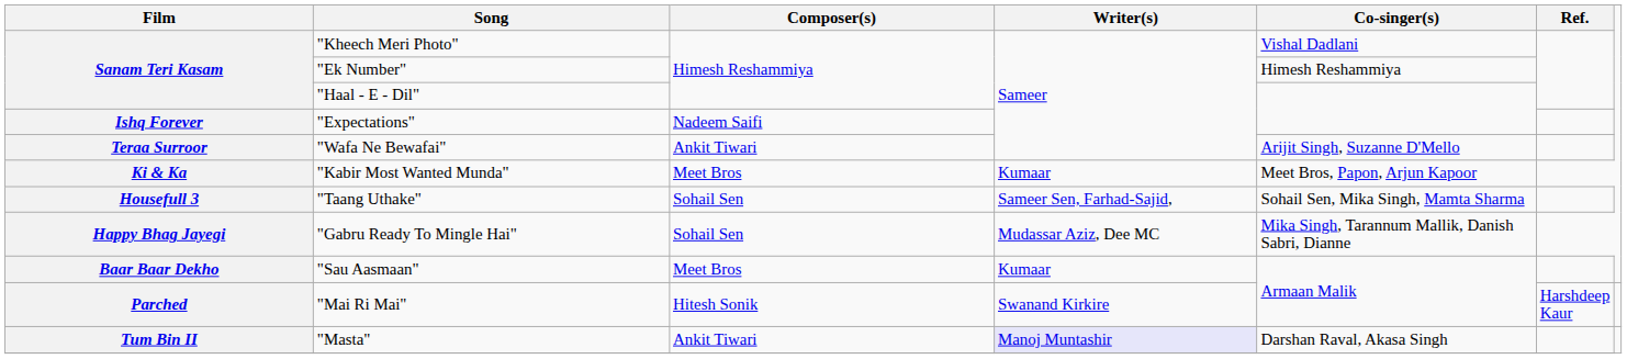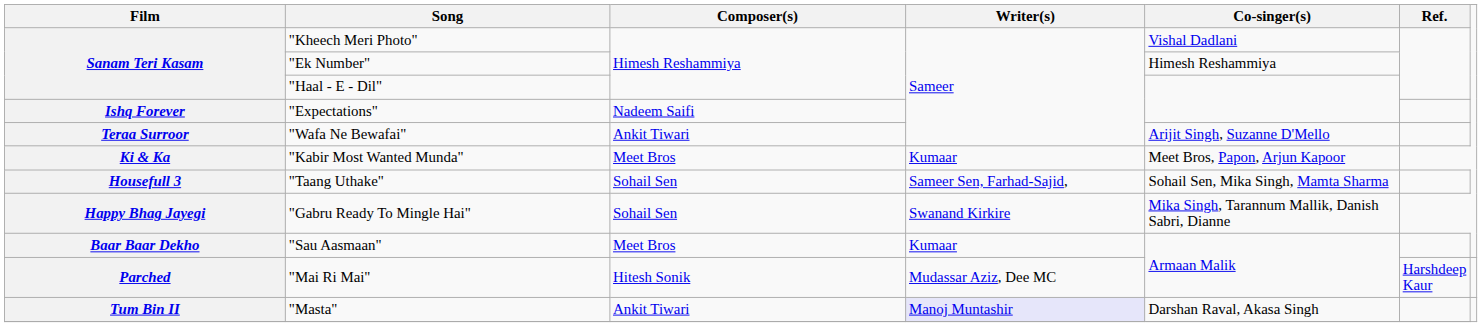"Gabru Ready To Mingle Hai" | Writer(s): Mudassar Aziz, Dee MC -> Swanand Kirkire
"Mai Ri Mai" | Writer(s): Swanand Kirkire -> Mudassar Aziz, Dee MC
